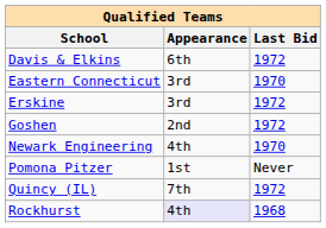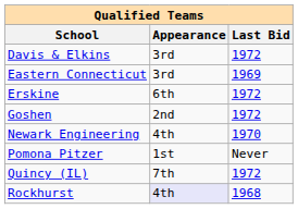Davis & Elkins | Appearance: 6th -> 3rd
Eastern Connecticut | Last Bid: 1970 -> 1969
Erskine | Appearance: 3rd -> 6th
